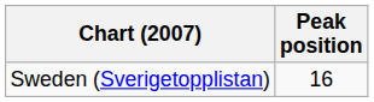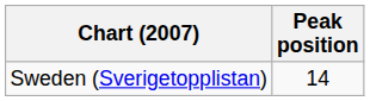Sweden (Sverigetopplistan) | Peak position: 16 -> 14
